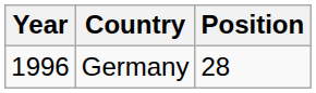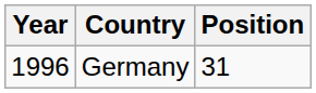Germany | Position: 28 -> 31
